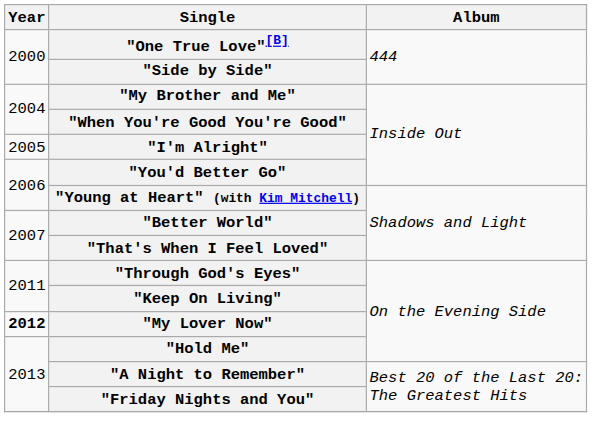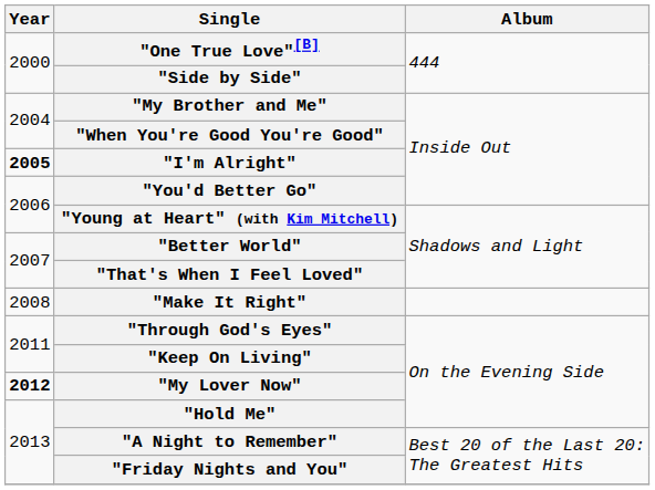"I'm Alright" | Year: normal -> bold
+ row: 2008 | "Make It Right"
